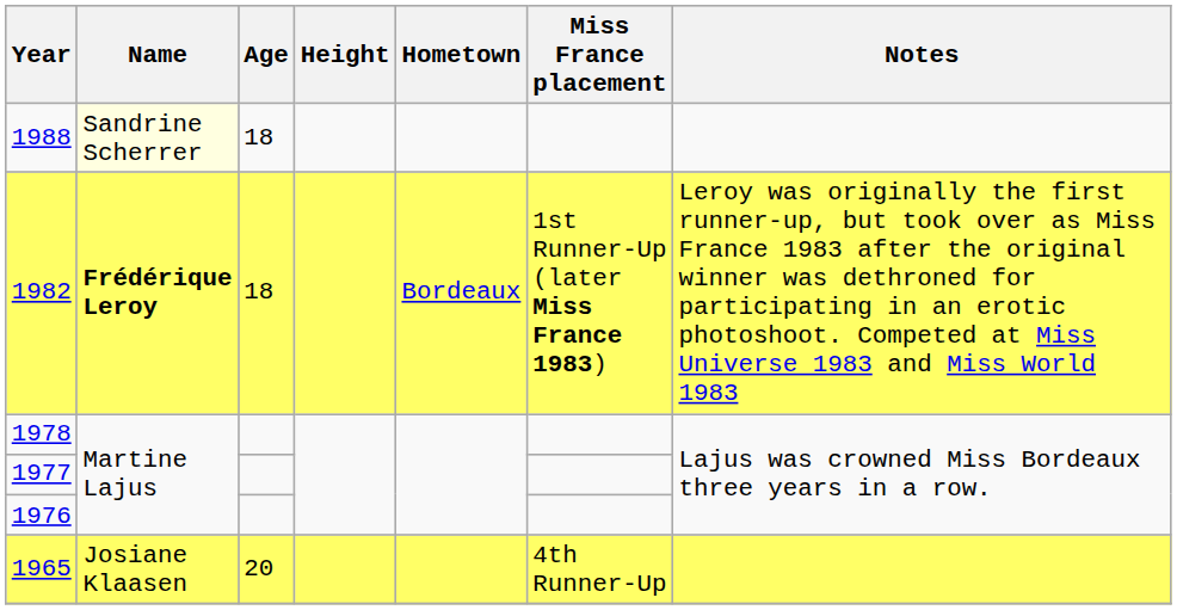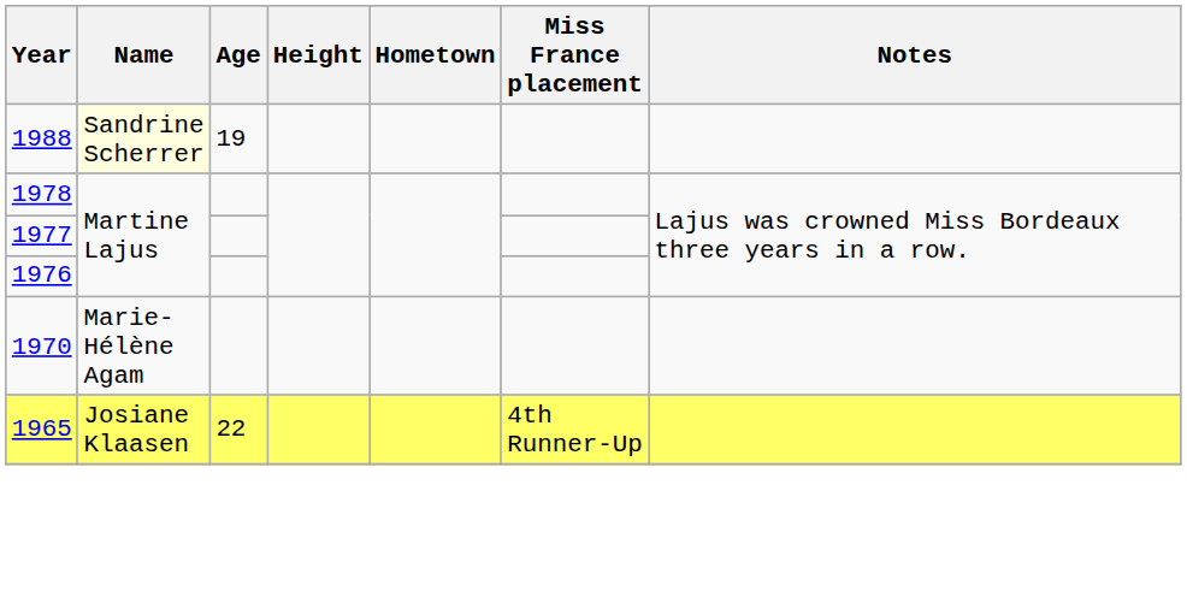1988 | Age: 18 -> 19
- row: 1982 | Frédérique Leroy | 18 | Bordeaux | 1st Runner-Up (later Miss France 1983) | Leroy was originally the first runner-up, but took over as Miss France 1983 after the original winner was dethroned for participating in an erotic photoshoot. Competed at Miss Universe 1983 and Miss World 1983
+ row: 1970 | Marie-Hélène Agam
1965 | Age: 20 -> 22
